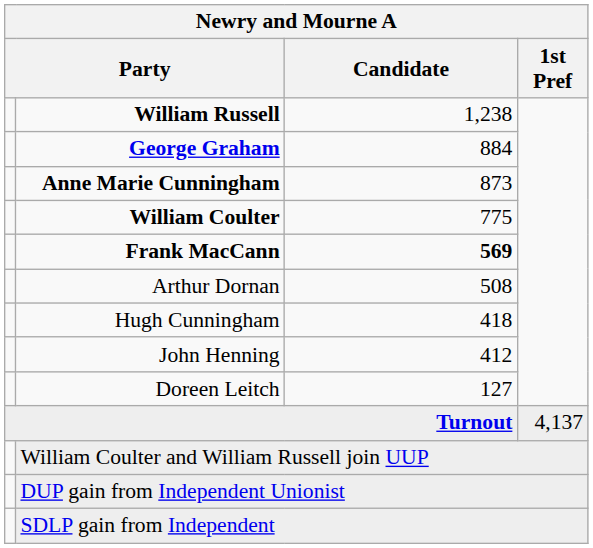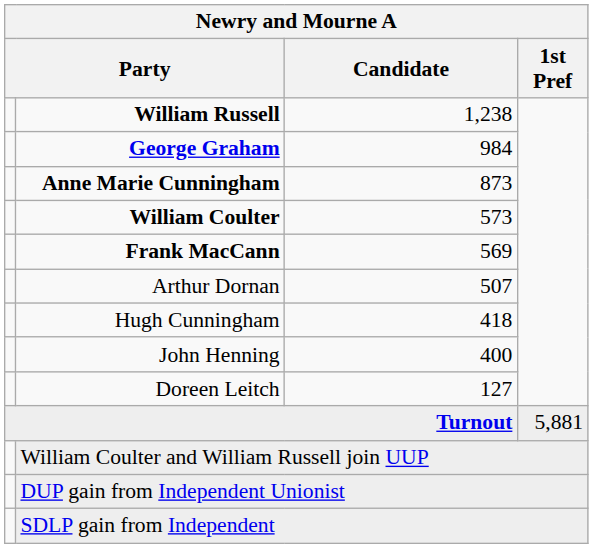George Graham | Candidate: 884 -> 984
William Coulter | Candidate: 775 -> 573
Frank MacCann | Candidate: bold -> normal
Arthur Dornan | Candidate: 508 -> 507
John Henning | Candidate: 412 -> 400
Turnout | 1st Pref: 4,137 -> 5,881
